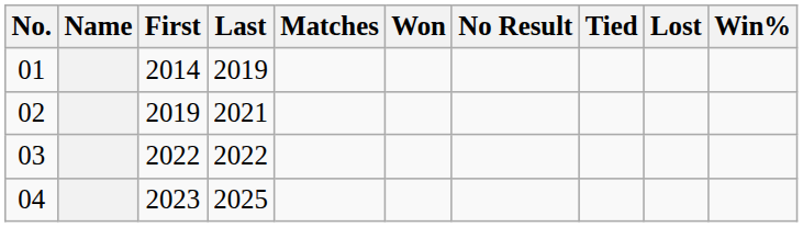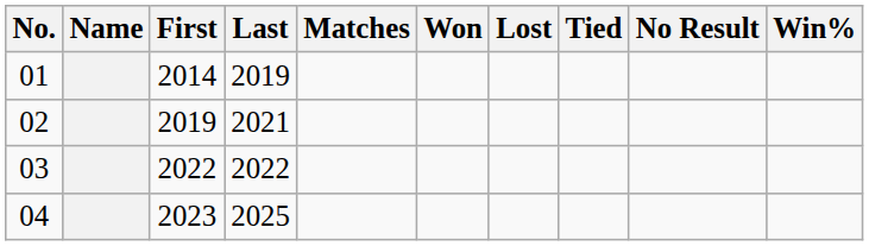columns swapped: Lost <-> No Result
